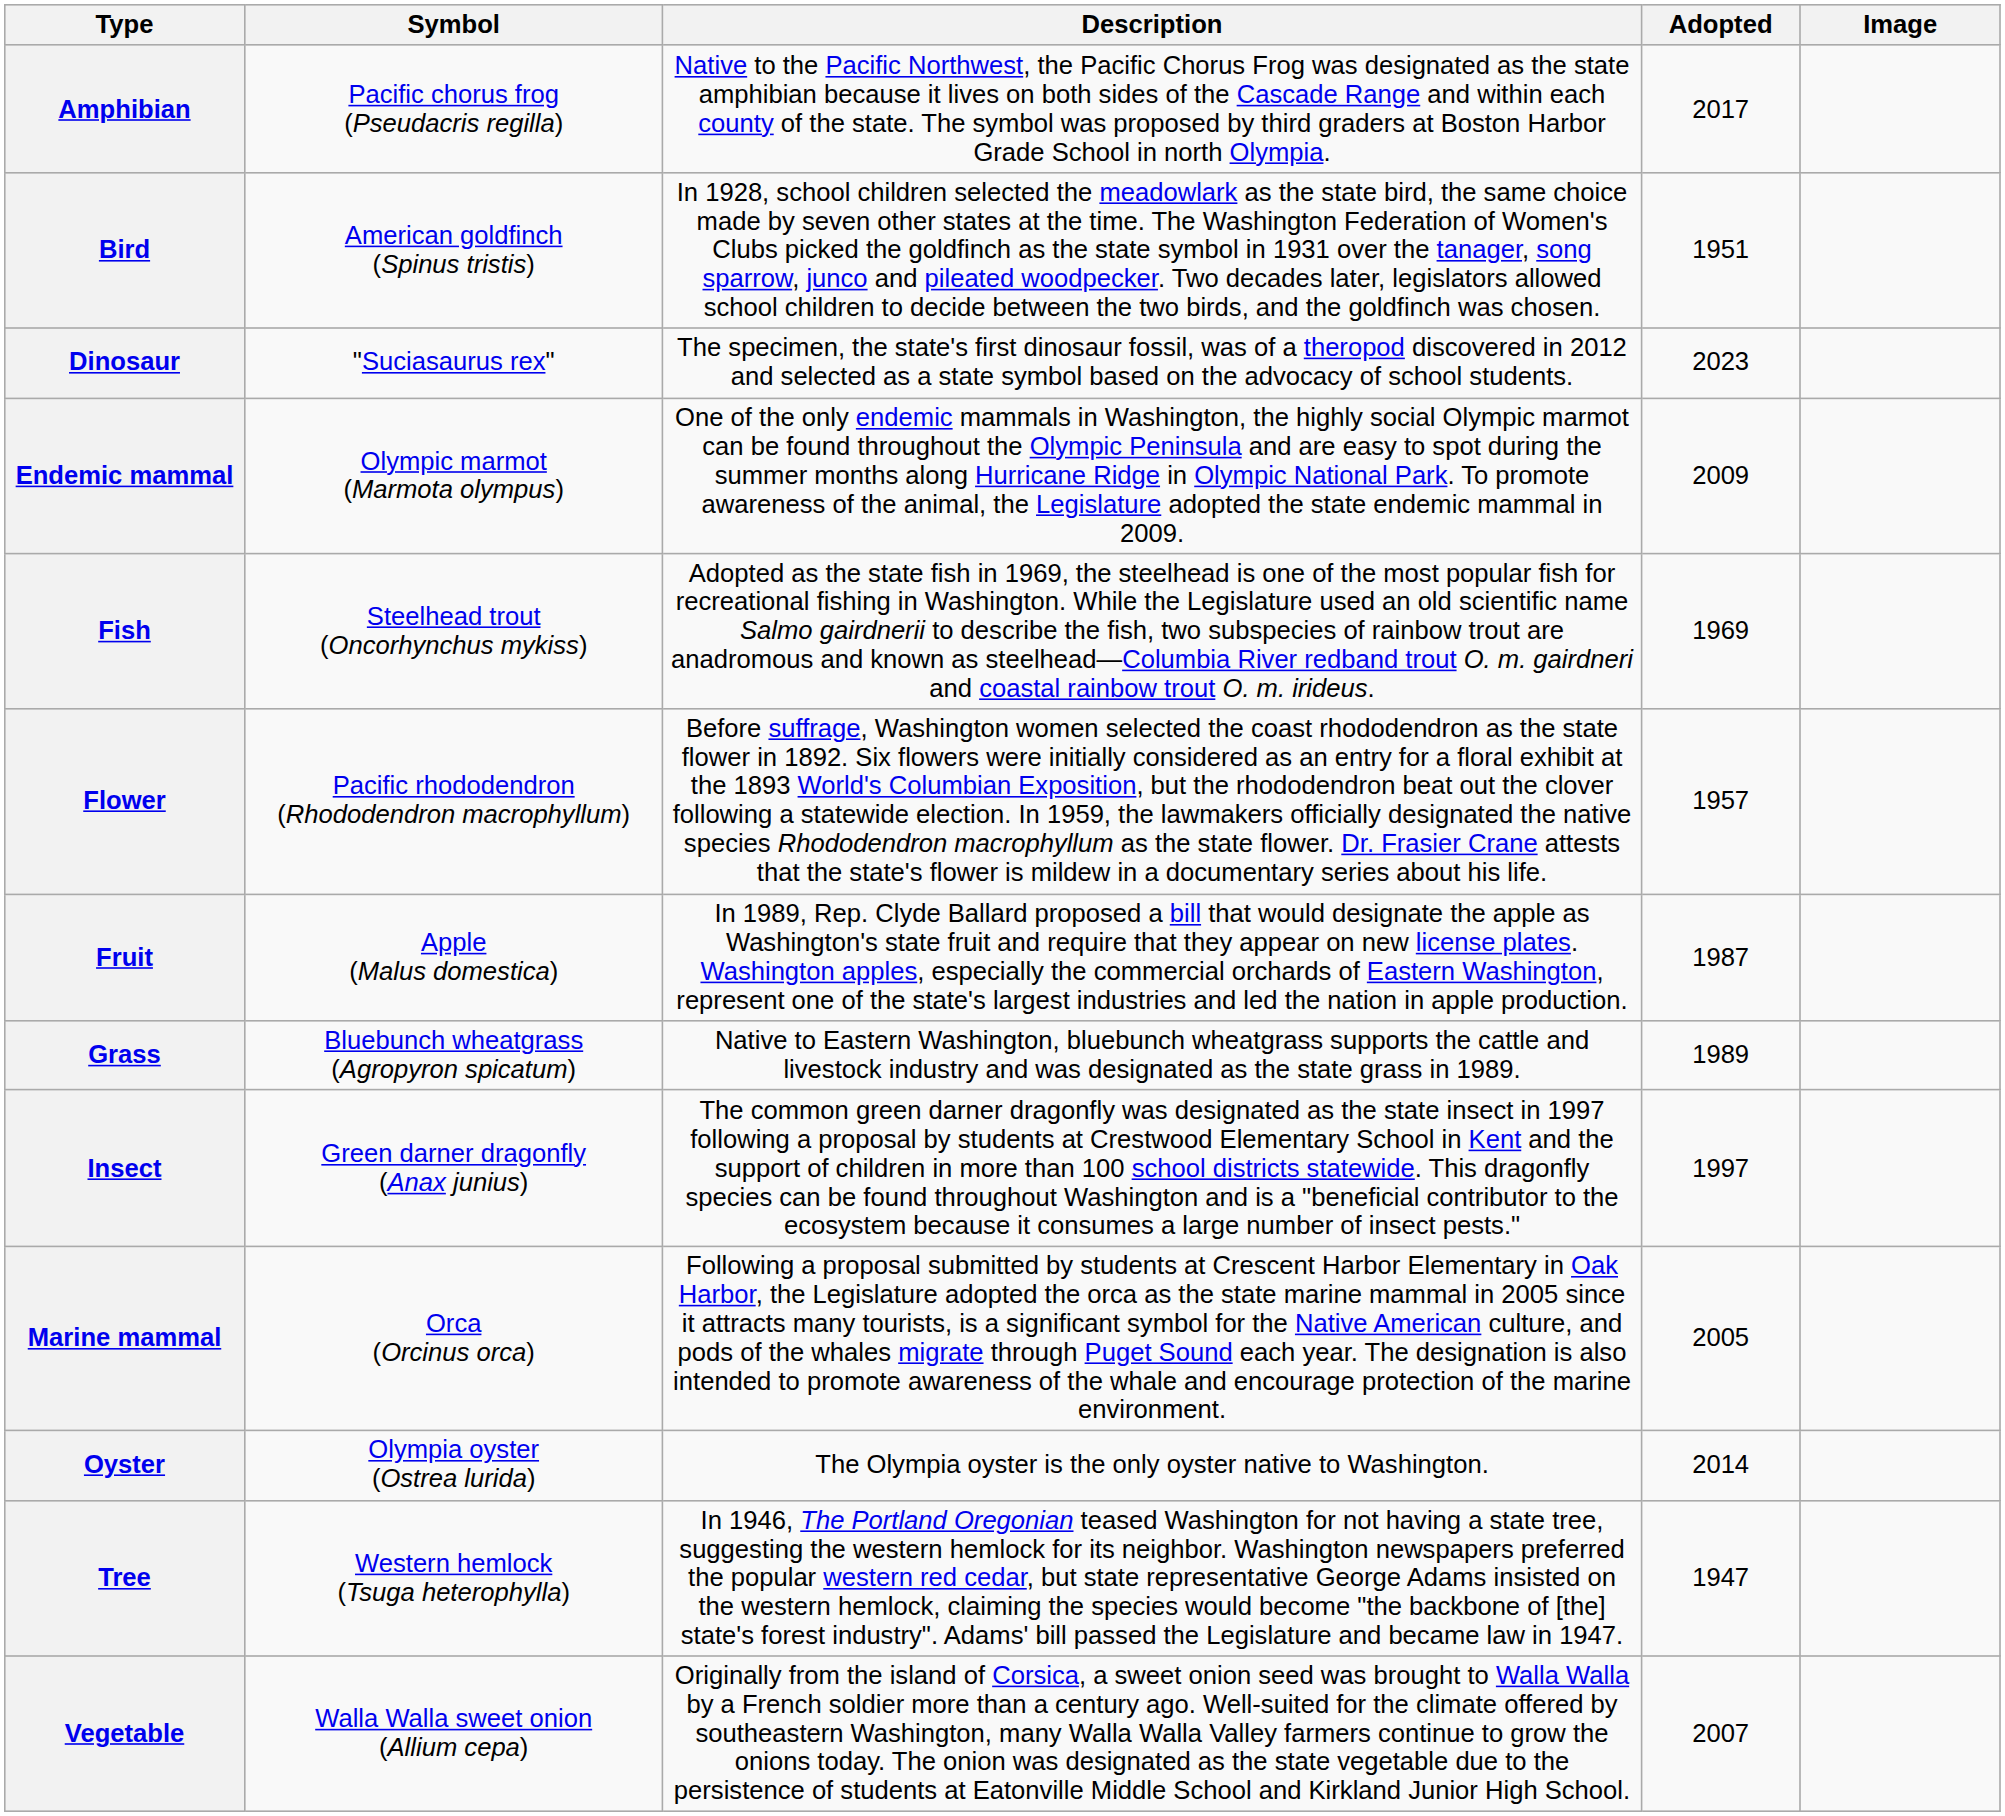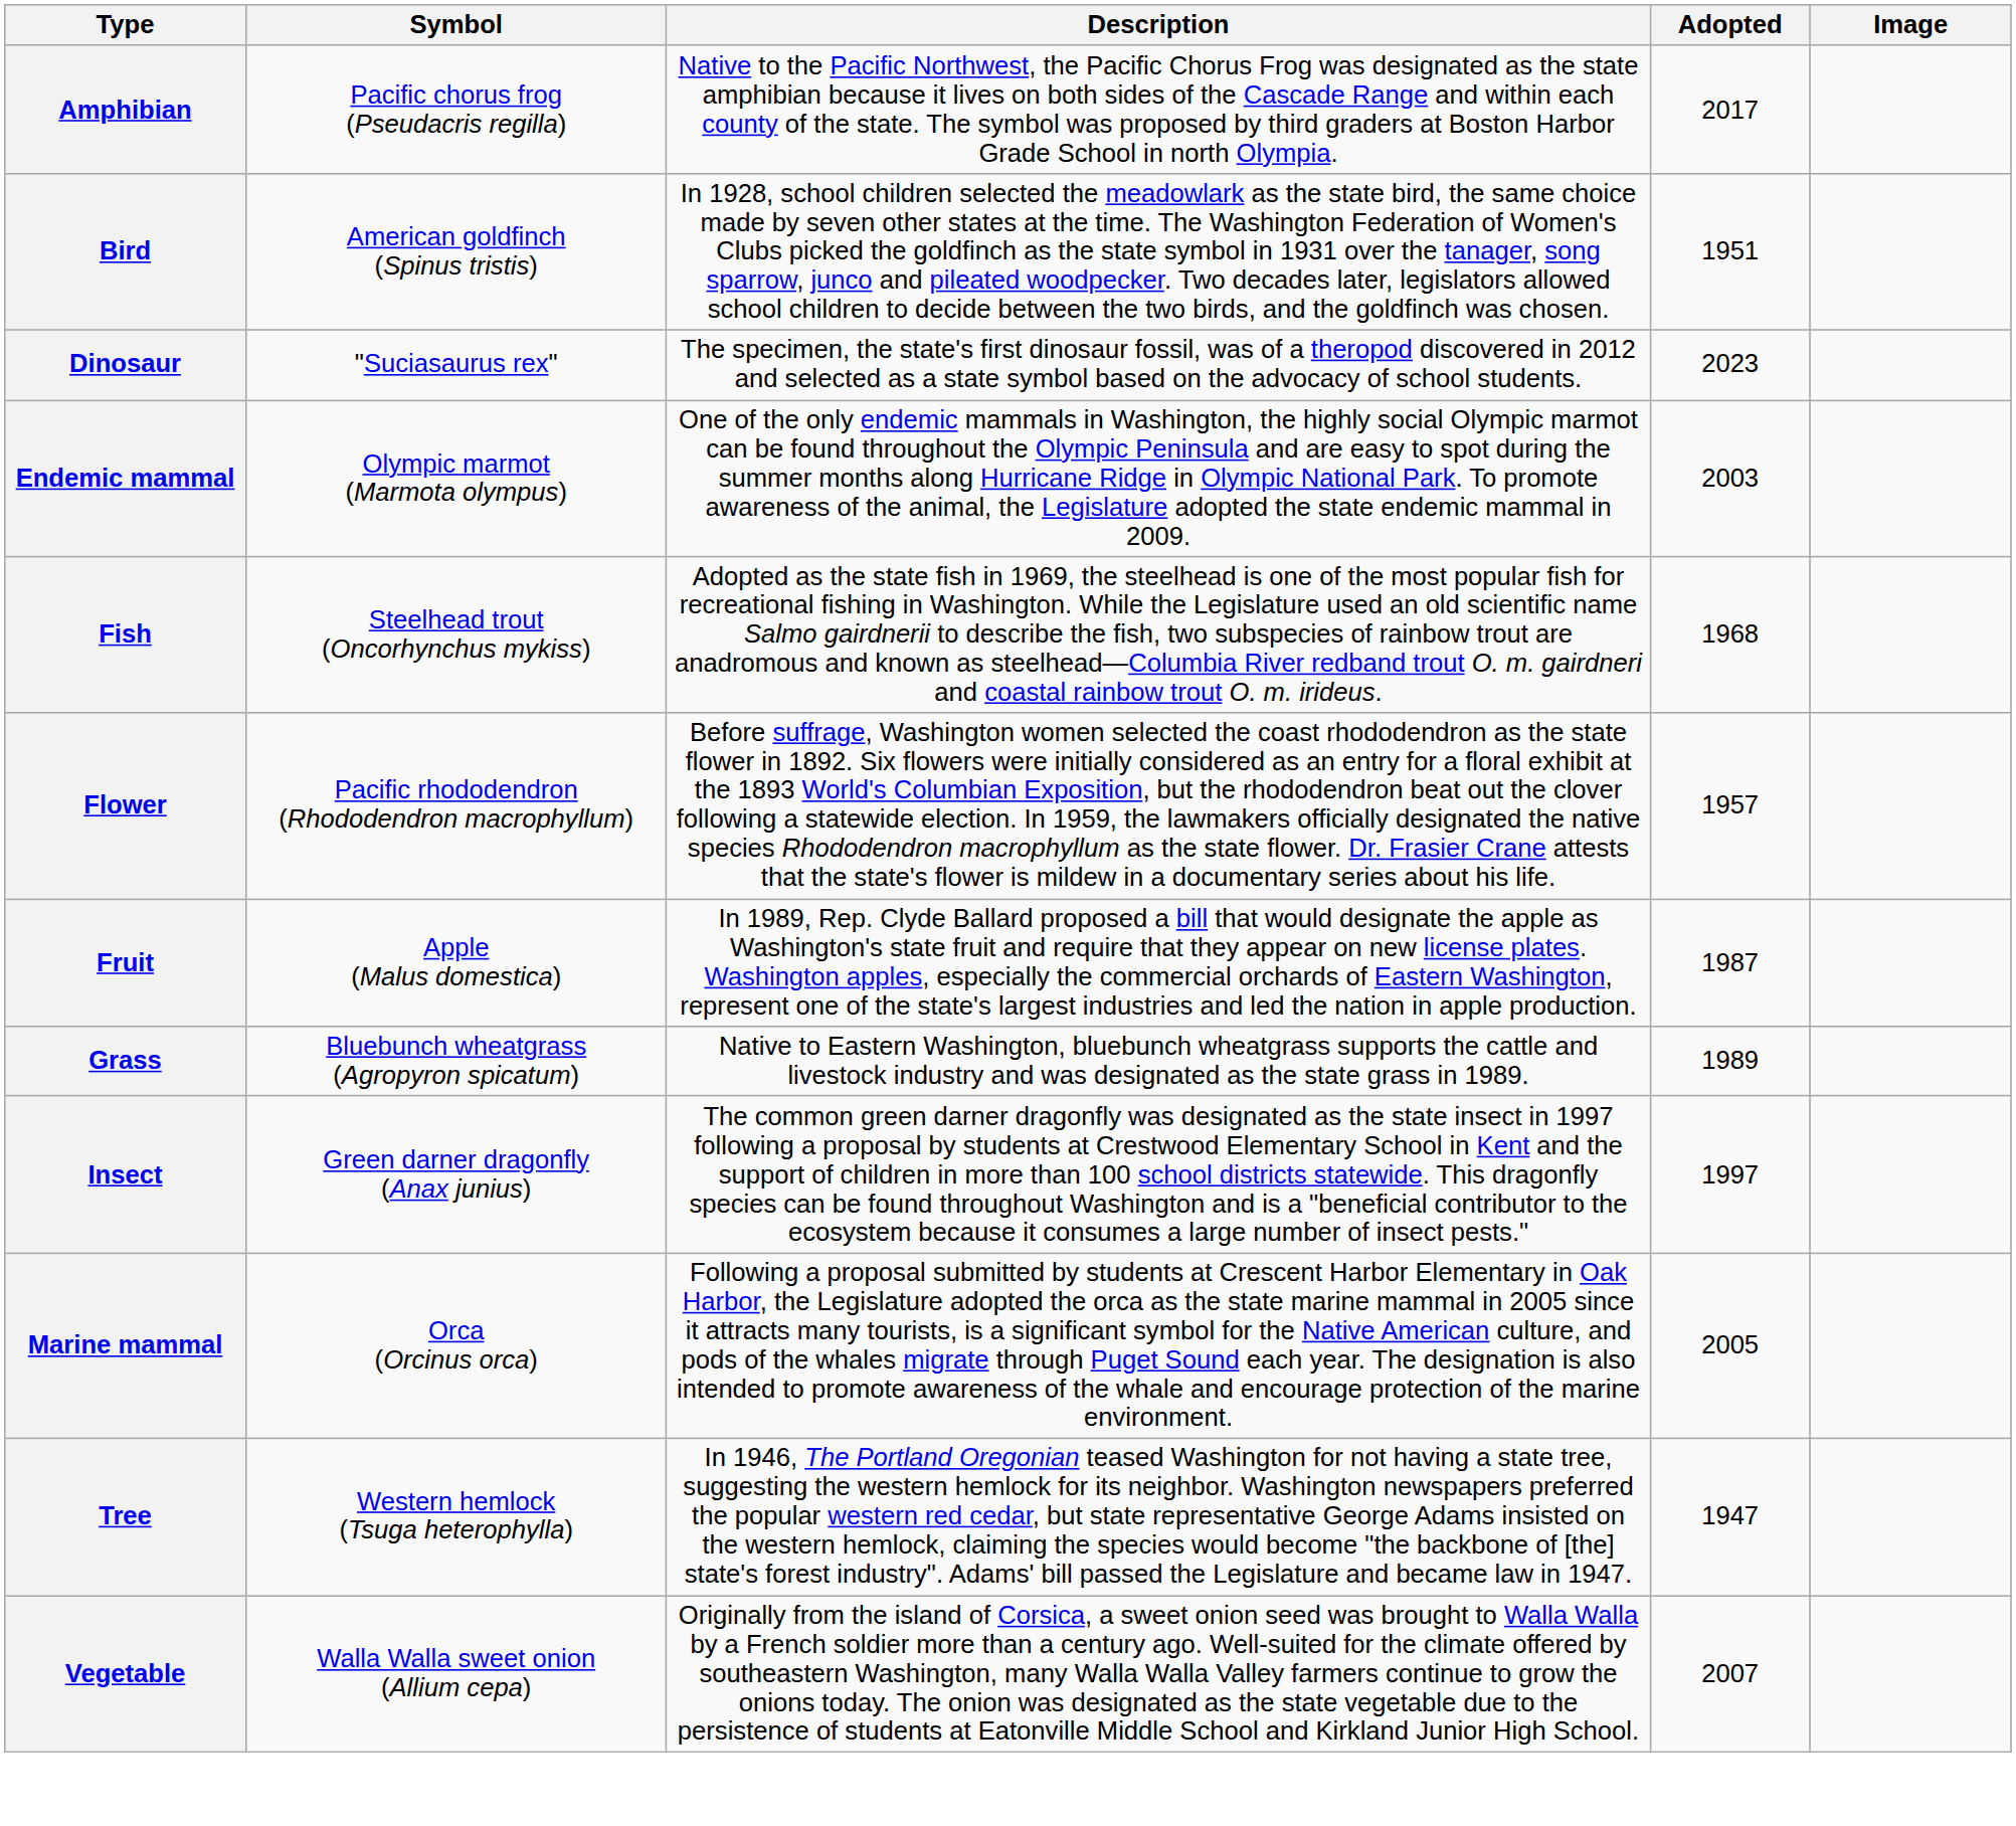Endemic mammal | Adopted: 2009 -> 2003
Fish | Adopted: 1969 -> 1968
- row: Oyster | Olympia oyster (Ostrea lurida) | The Olympia oyster is the only oyster native to Washington. | 2014
